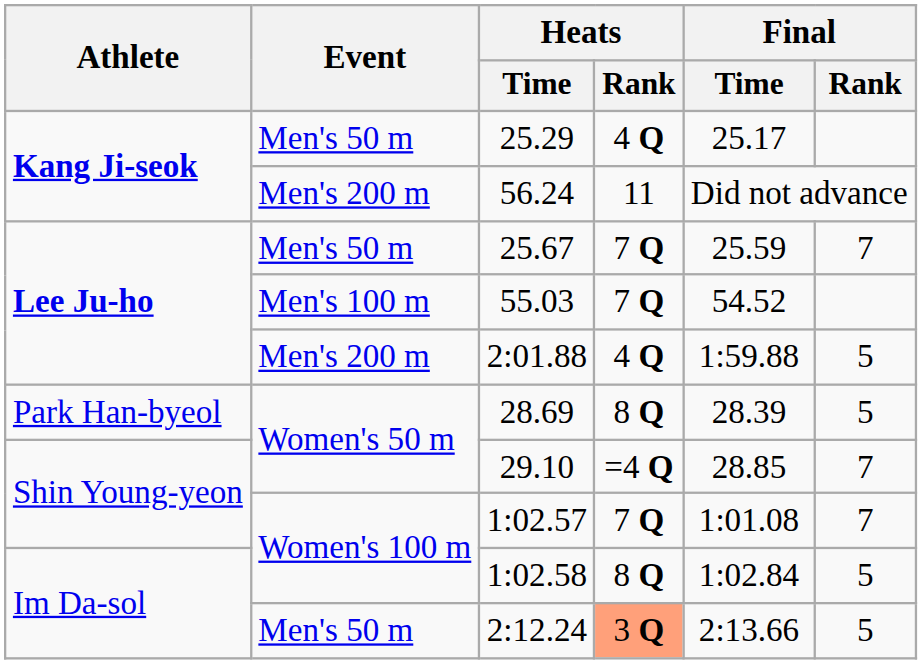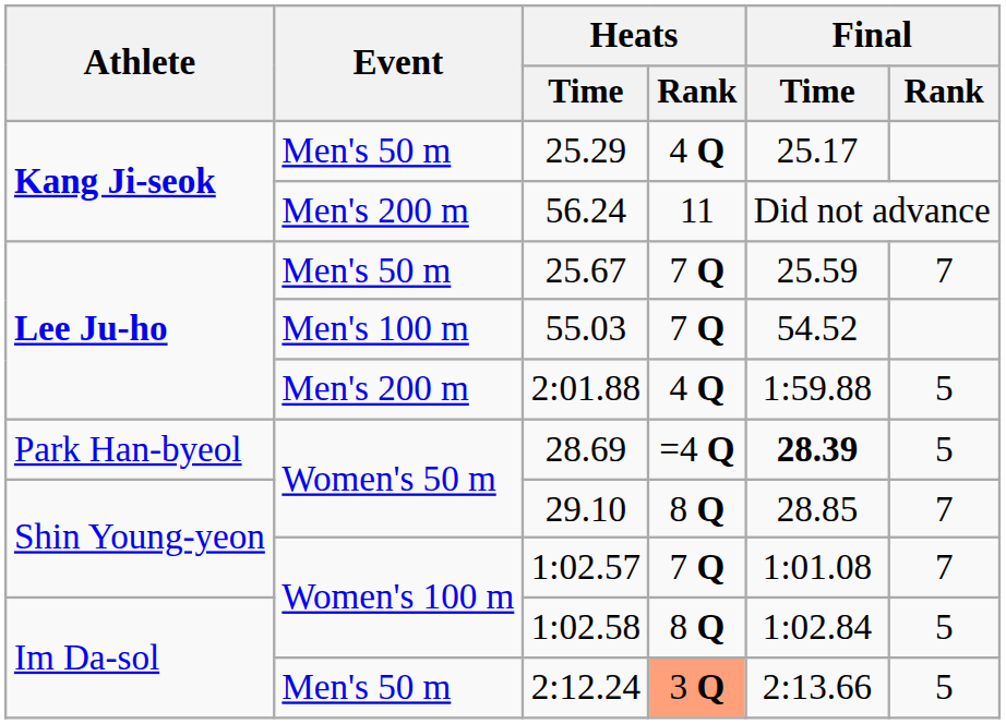28.69 | Heats / Rank: 8 Q -> =4 Q
28.69 | Final / Time: normal -> bold
29.10 | Heats / Rank: =4 Q -> 8 Q
